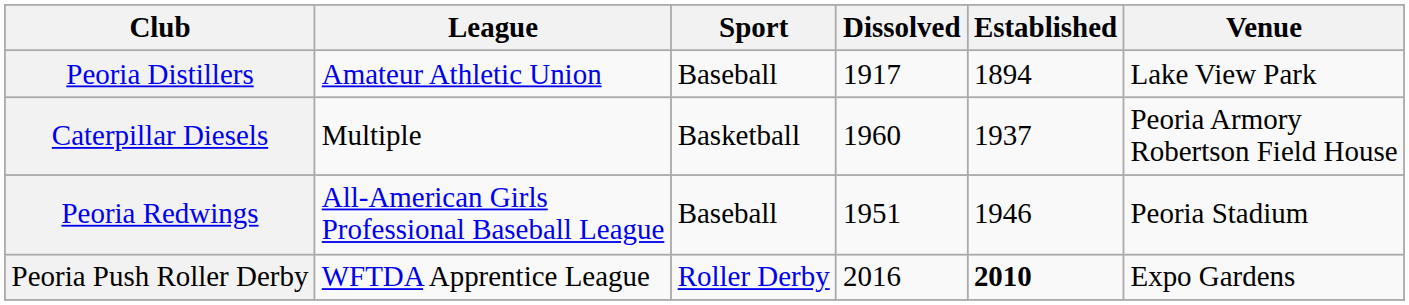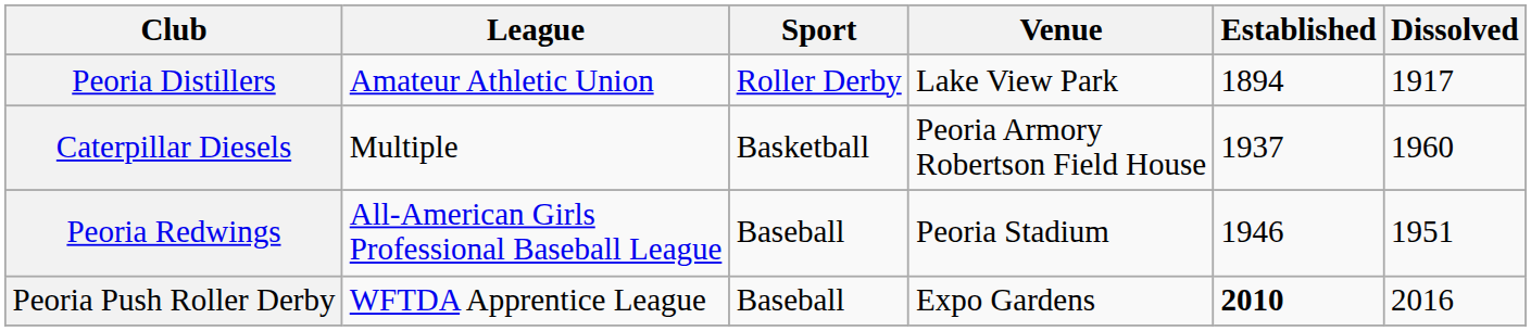columns swapped: Venue <-> Dissolved
Peoria Distillers | Sport: Baseball -> Roller Derby
Peoria Push Roller Derby | Sport: Roller Derby -> Baseball
